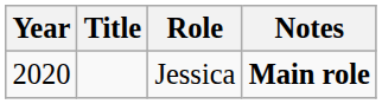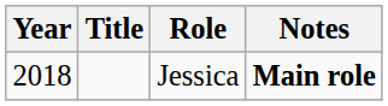Jessica | Year: 2020 -> 2018
